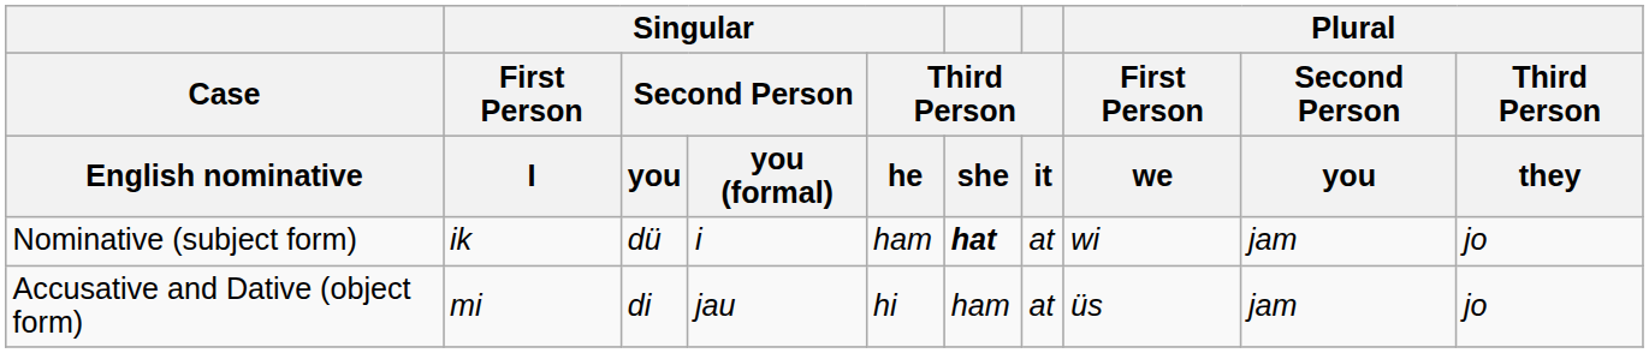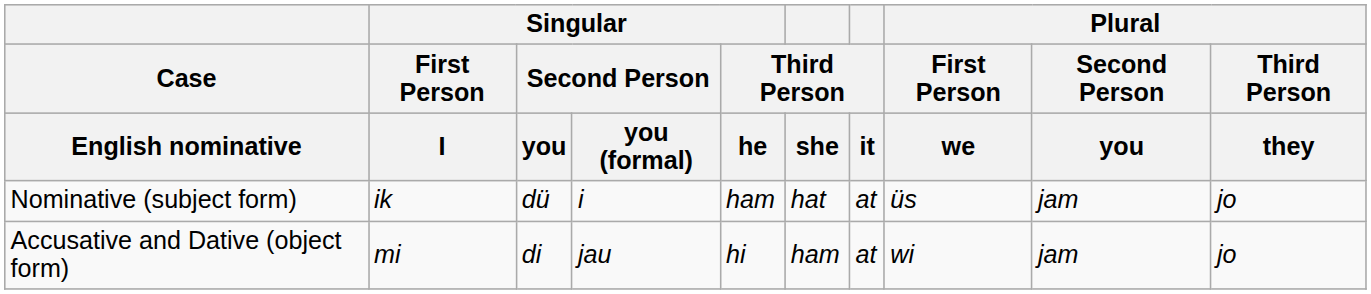Nominative (subject form) | Third Person / she: bold -> normal
Nominative (subject form) | Plural / First Person / we: wi -> üs
Accusative and Dative (object form) | Plural / First Person / we: üs -> wi
